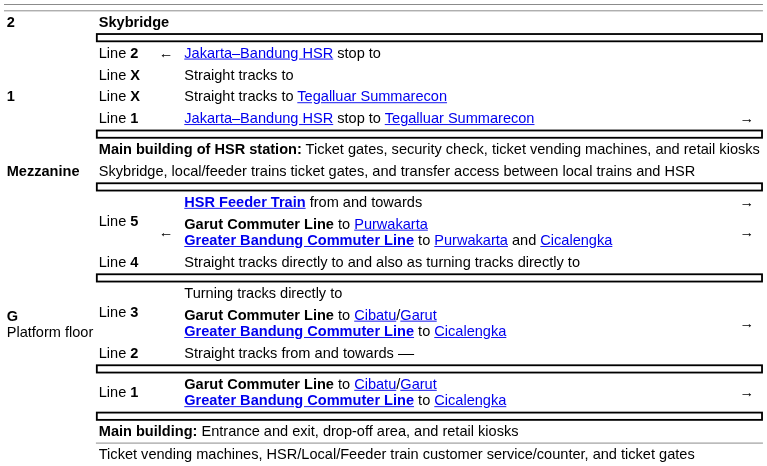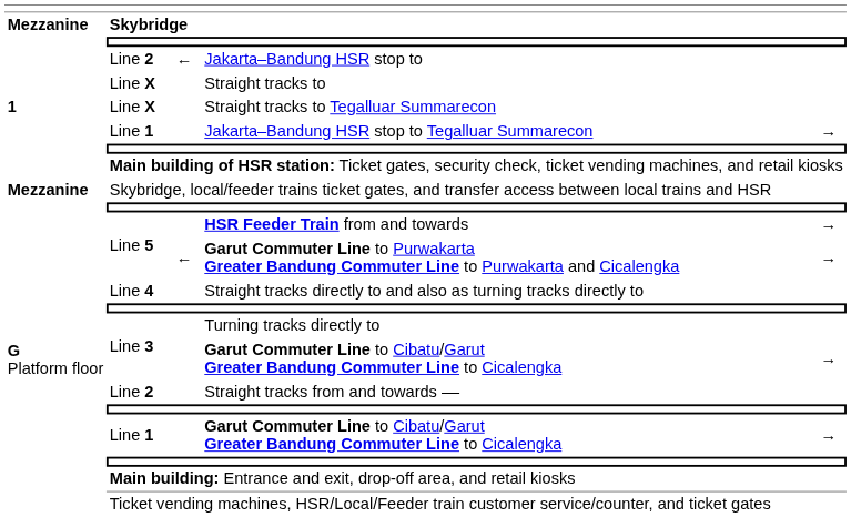Skybridge | column 1: 2 -> Mezzanine
